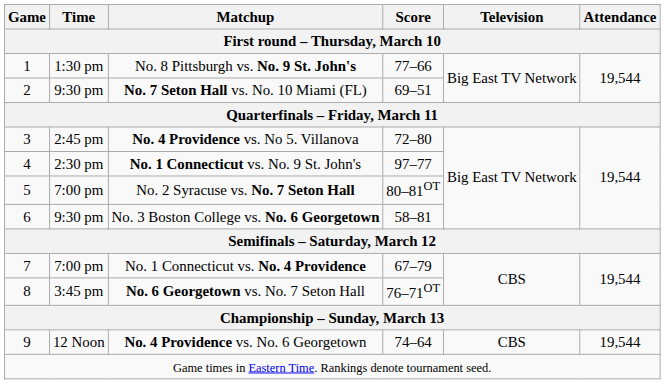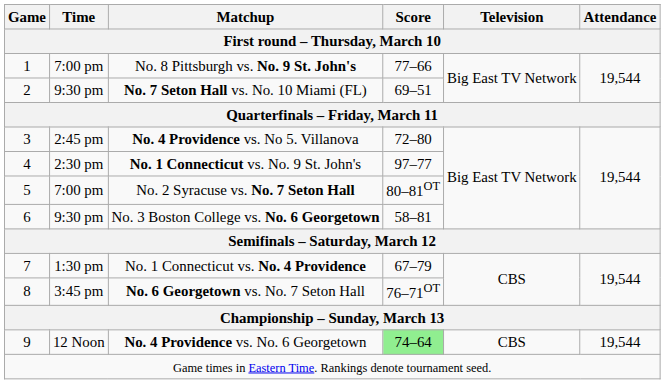No. 8 Pittsburgh vs. No. 9 St. John's | Time: 1:30 pm -> 7:00 pm
No. 1 Connecticut vs. No. 4 Providence | Time: 7:00 pm -> 1:30 pm
No. 4 Providence vs. No. 6 Georgetown | Score: no background -> lightgreen background
